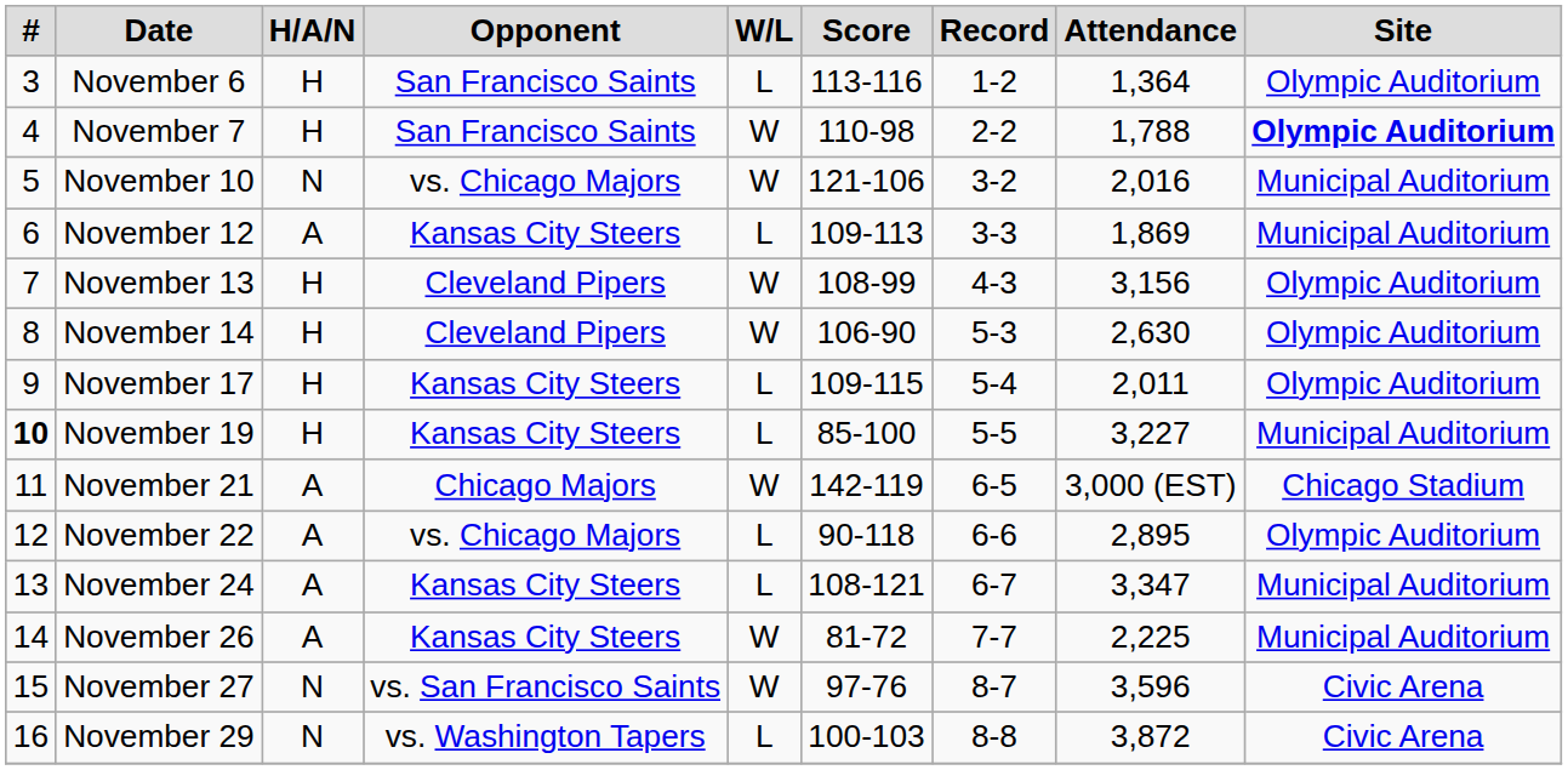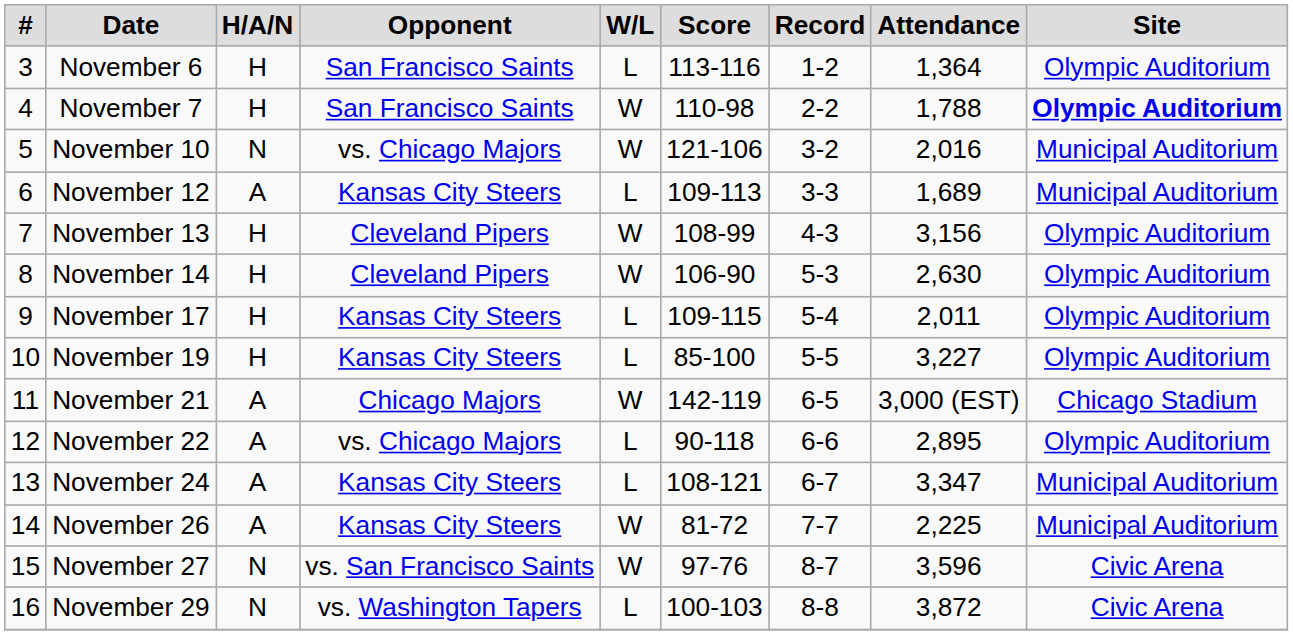November 12 | Attendance: 1,869 -> 1,689
November 19 | #: bold -> normal
November 19 | Site: Municipal Auditorium -> Olympic Auditorium
